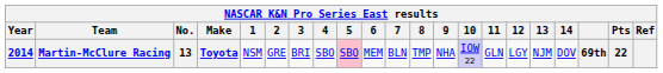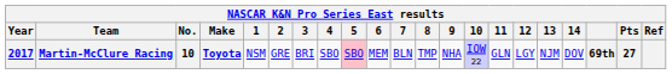Martin-McClure Racing | Year: 2014 -> 2017
Martin-McClure Racing | No.: 13 -> 10
Martin-McClure Racing | Pts: 22 -> 27
